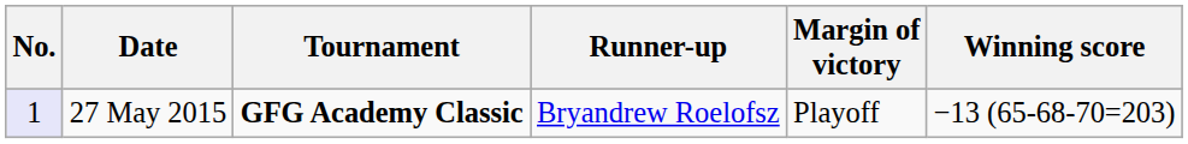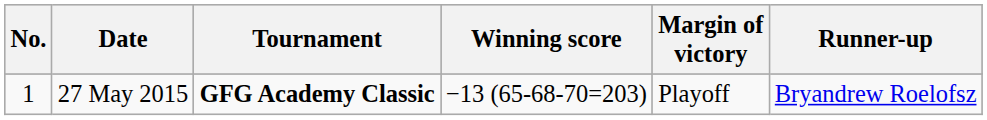columns swapped: Winning score <-> Runner-up
27 May 2015 | No.: lavender background -> no background
